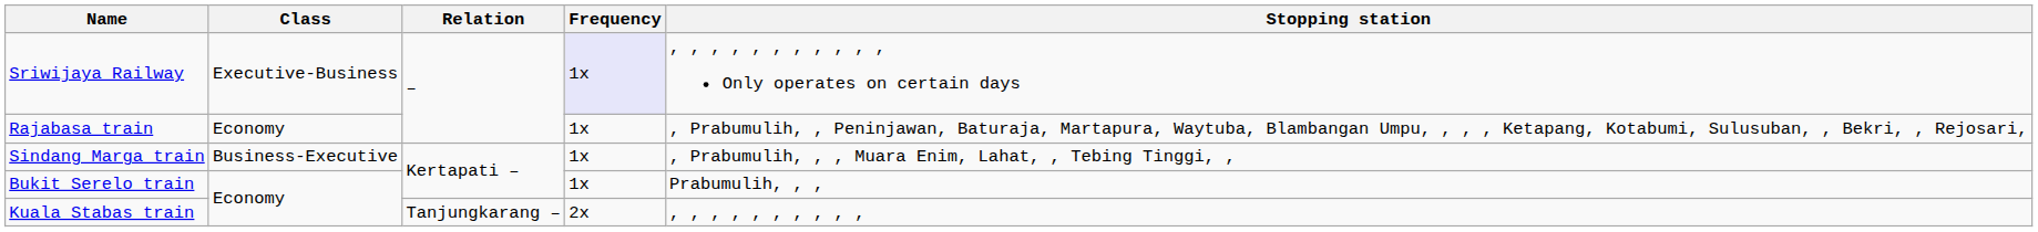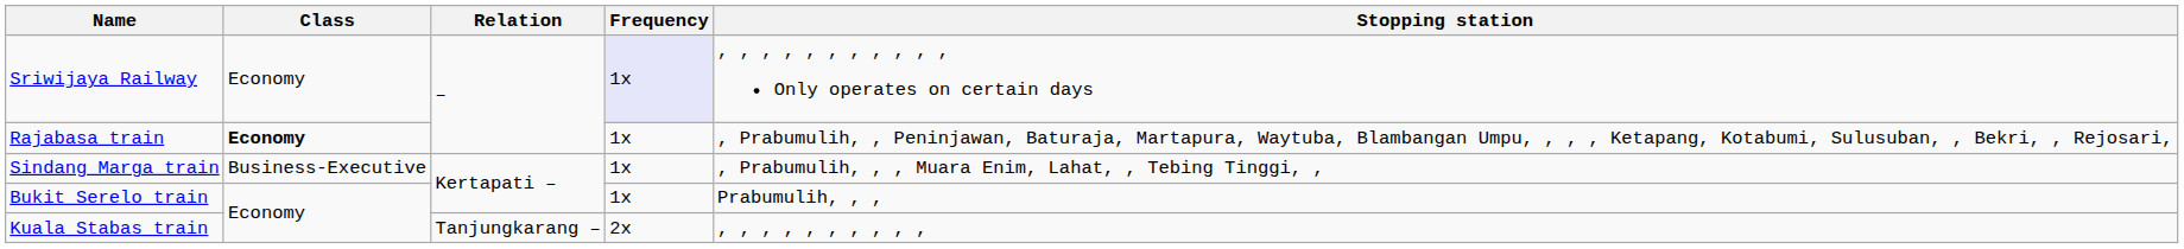Sriwijaya Railway | Class: Executive-Business -> Economy
Rajabasa train | Class: normal -> bold
